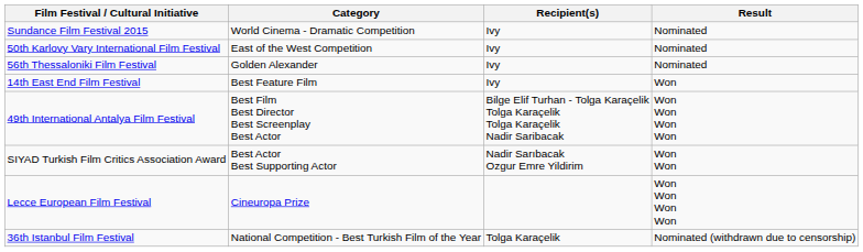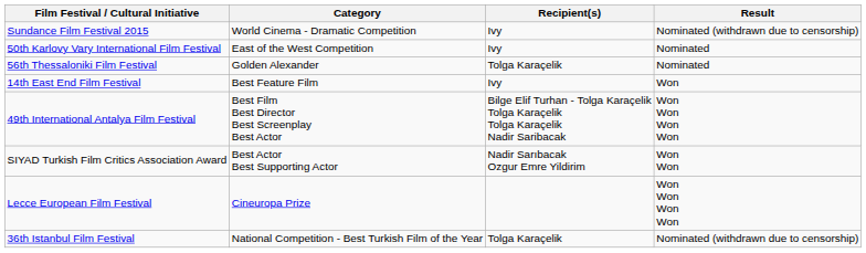Sundance Film Festival 2015 | Result: Nominated -> Nominated (withdrawn due to censorship)
56th Thessaloniki Film Festival | Recipient(s): Ivy -> Tolga Karaçelik
